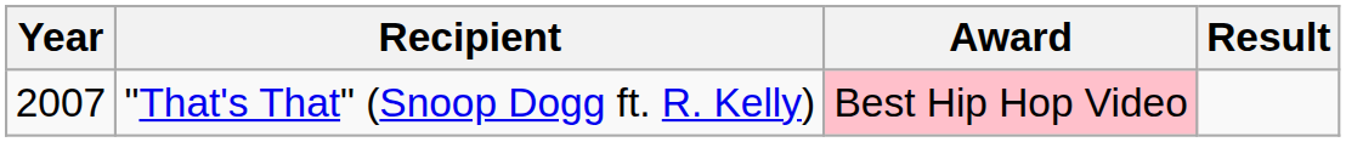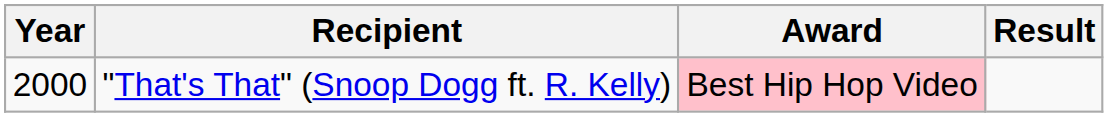"That's That" (Snoop Dogg ft. R. Kelly) | Year: 2007 -> 2000
